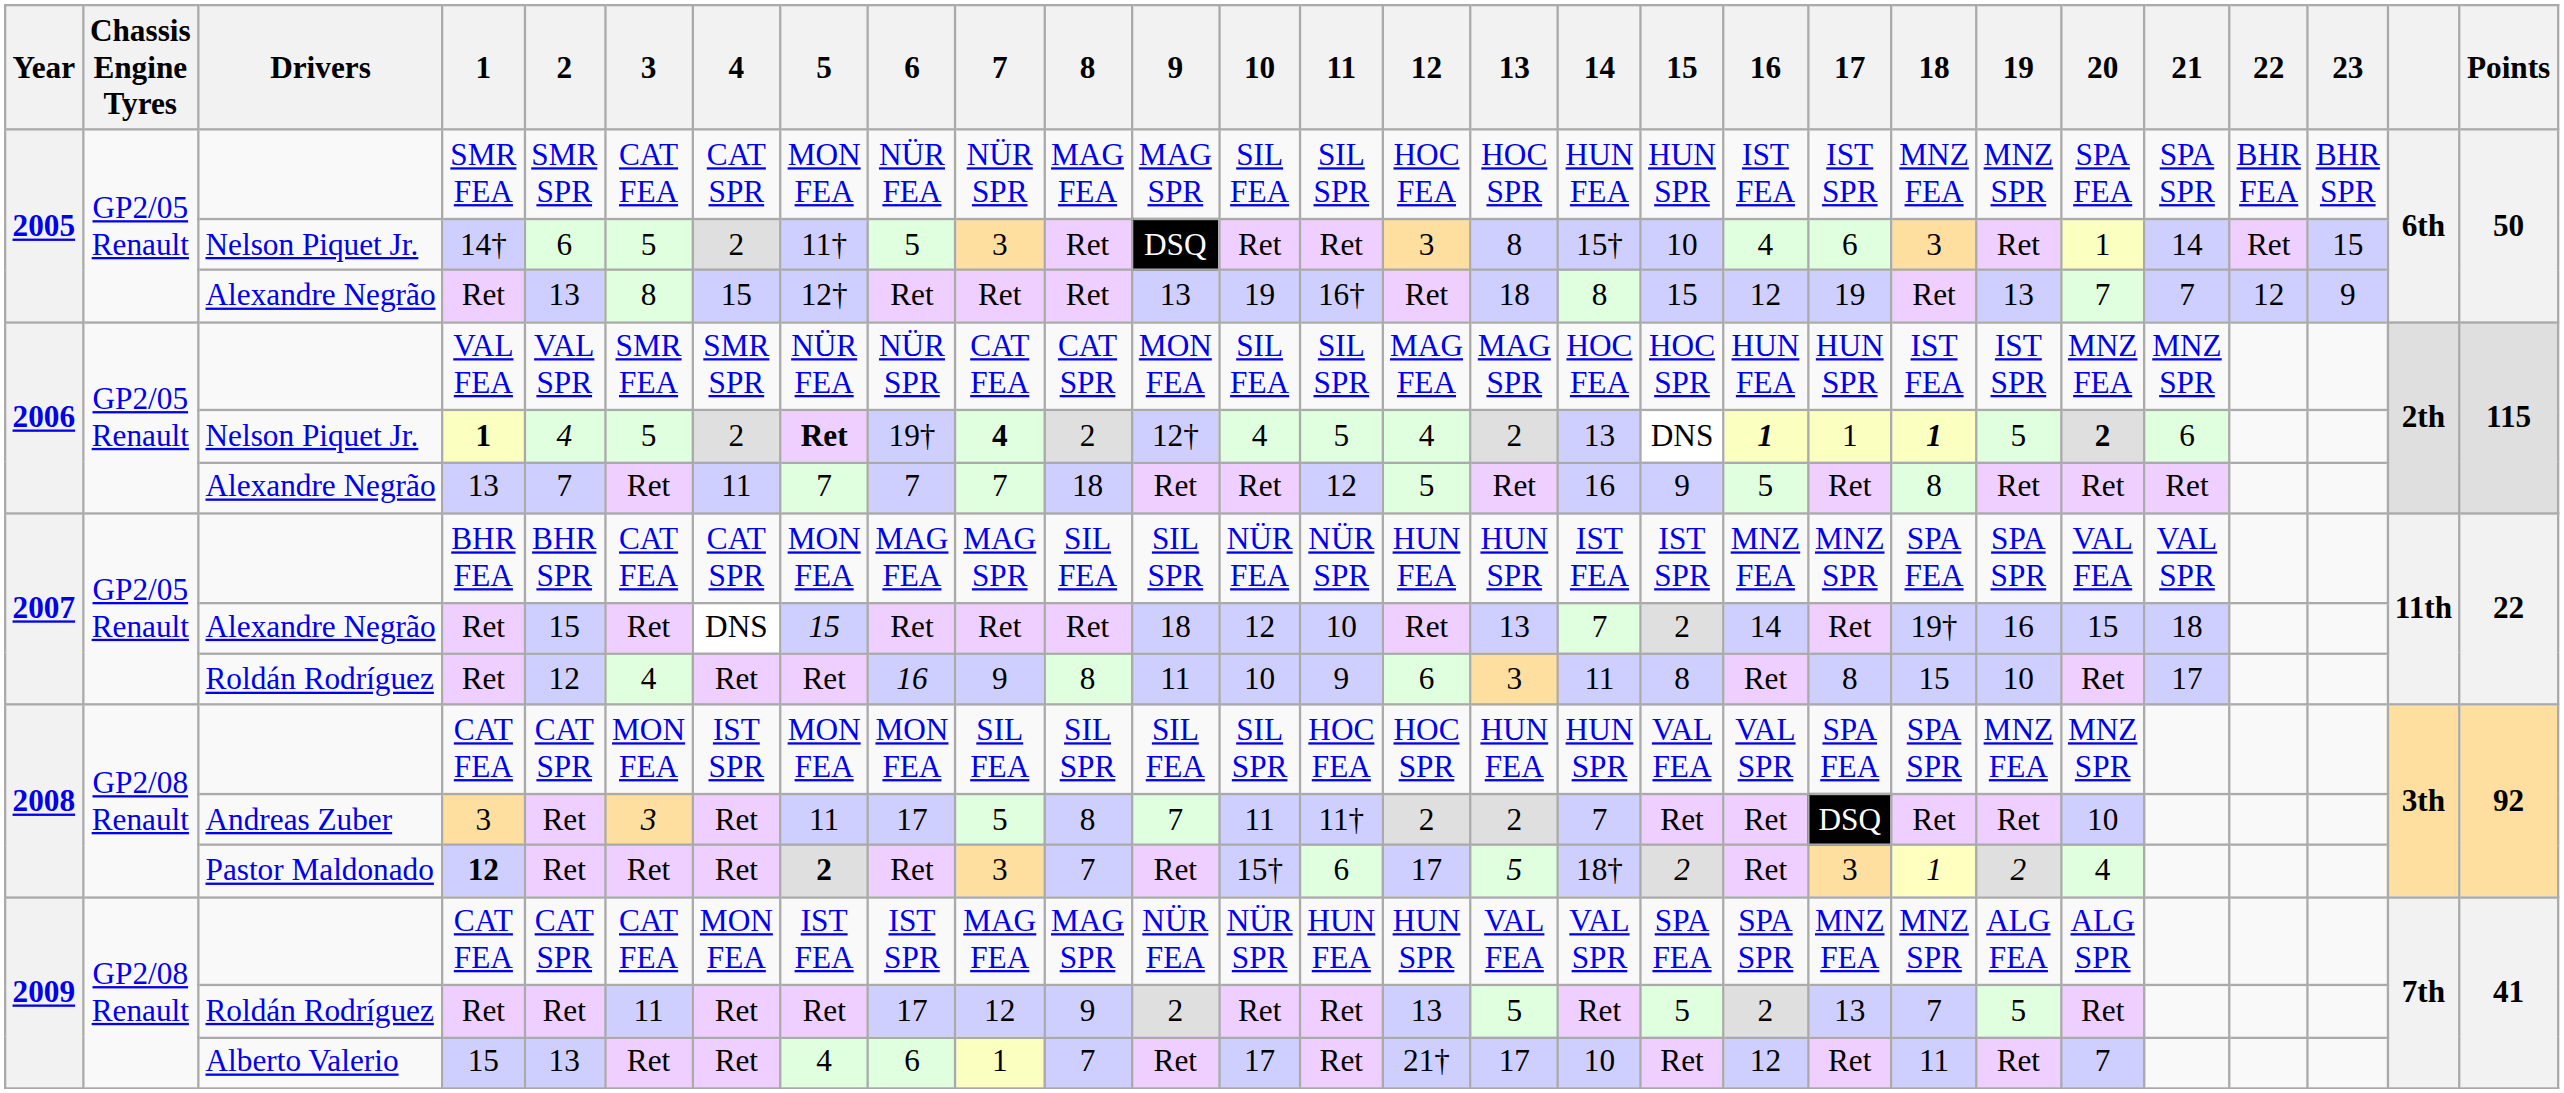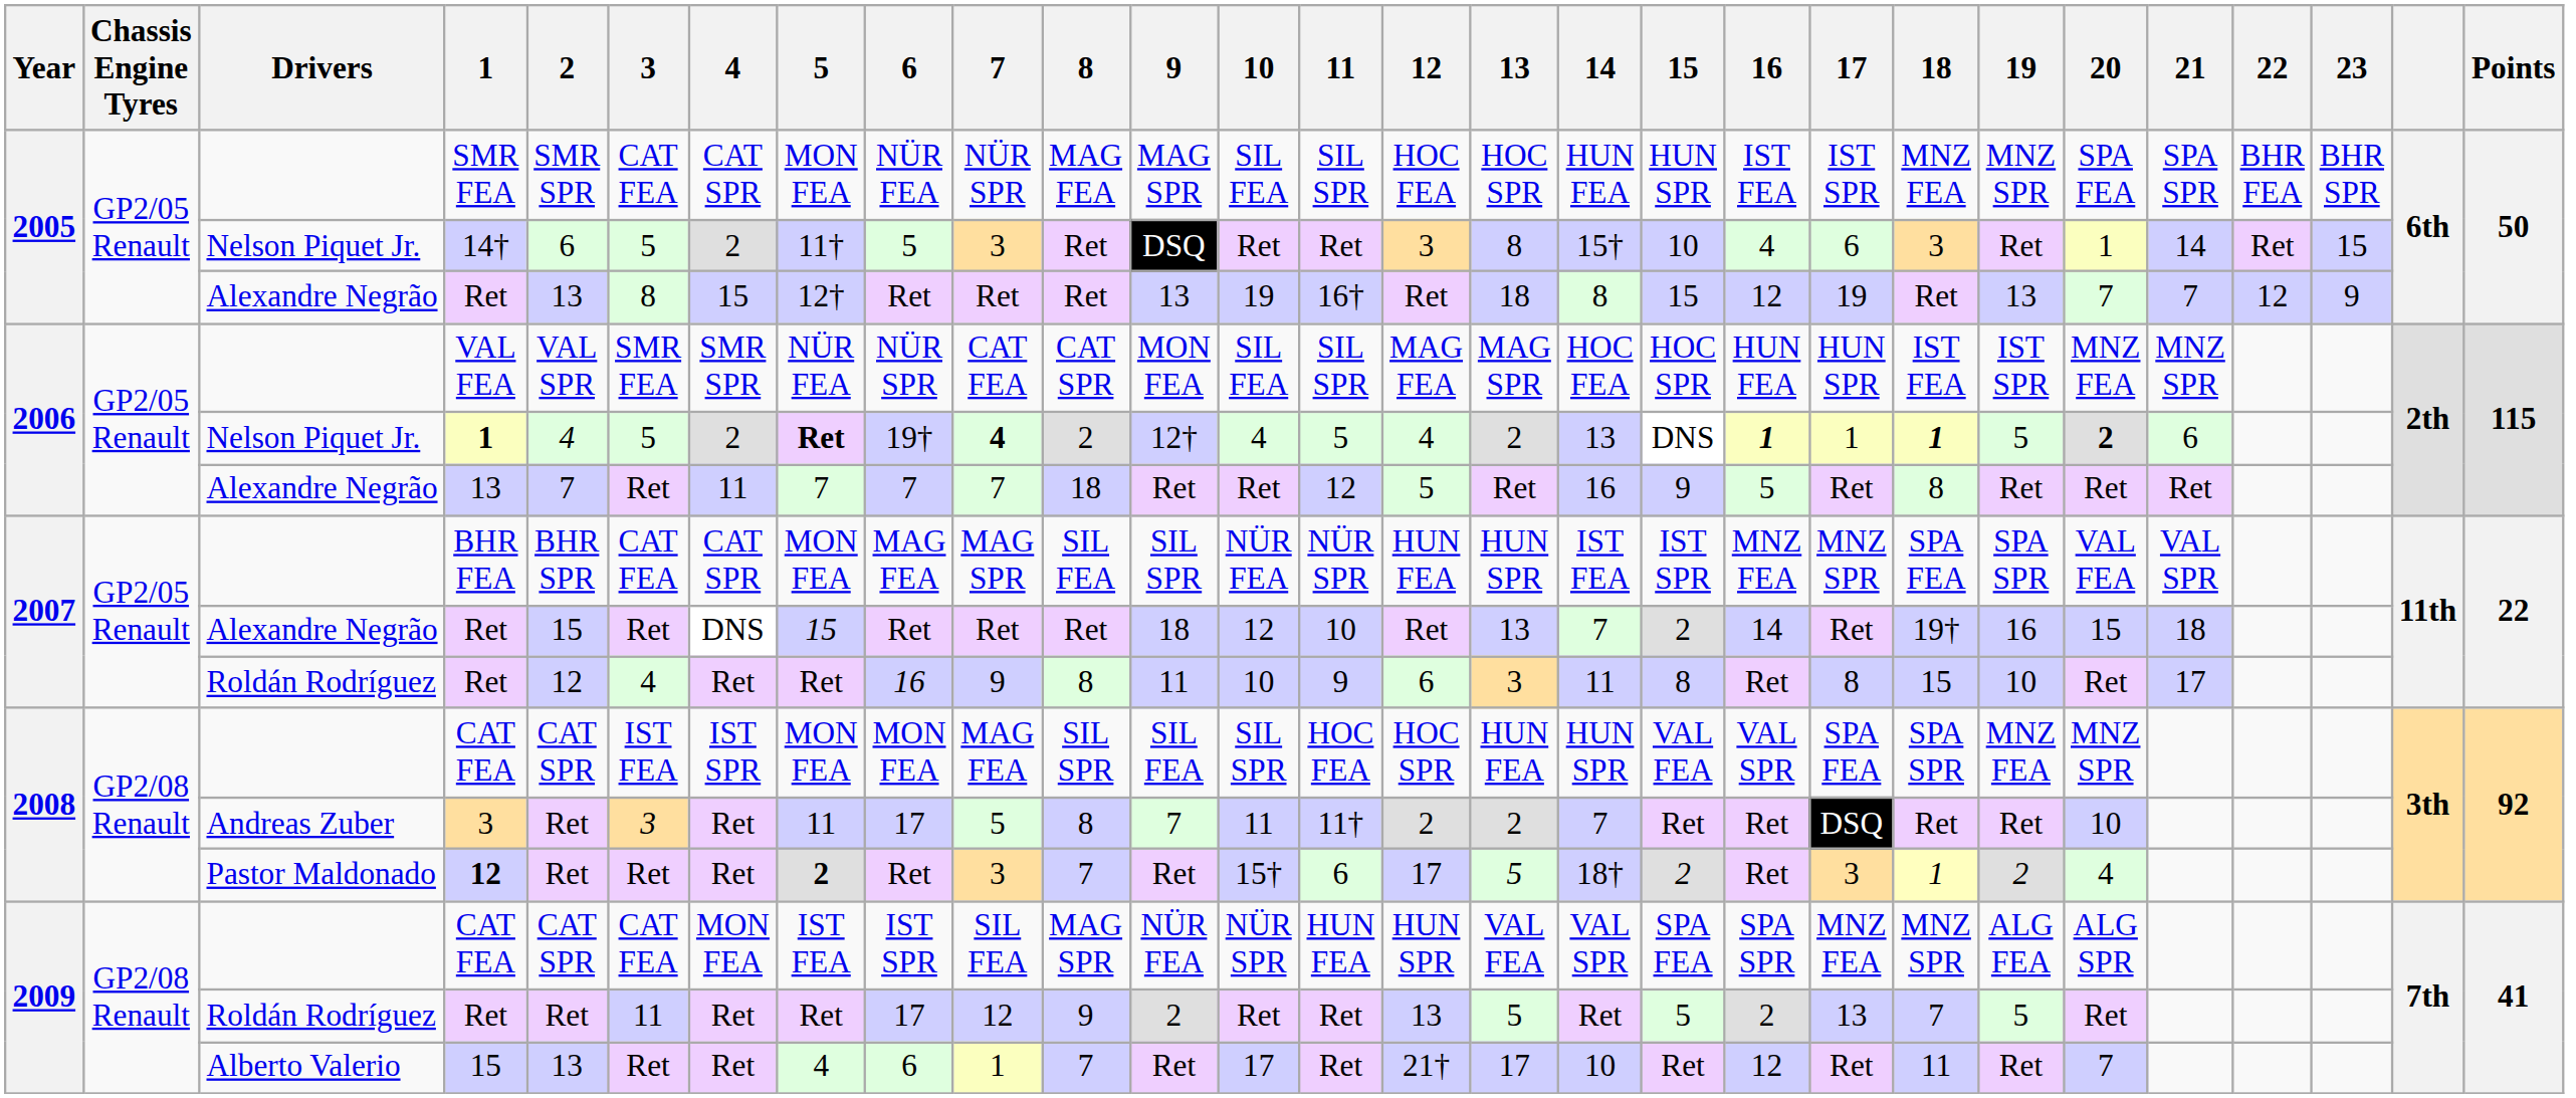2008 / CAT FEA | 3: MON FEA -> IST FEA
2008 / CAT FEA | 7: SIL FEA -> MAG FEA
2009 / CAT FEA | 7: MAG FEA -> SIL FEA
